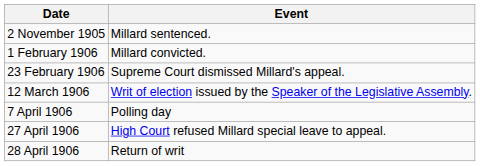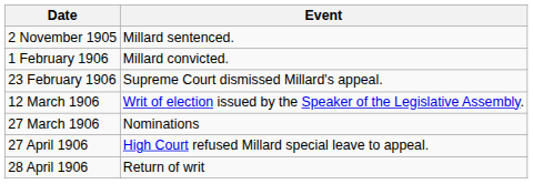+ row: 27 March 1906 | Nominations
- row: 7 April 1906 | Polling day
